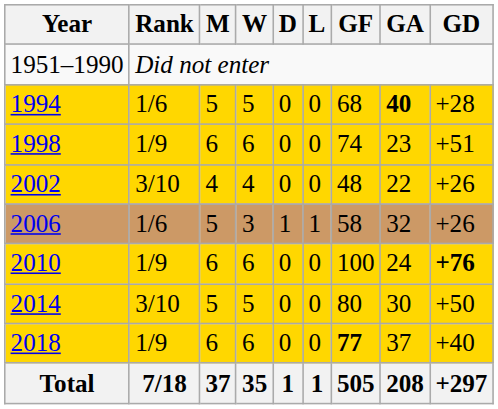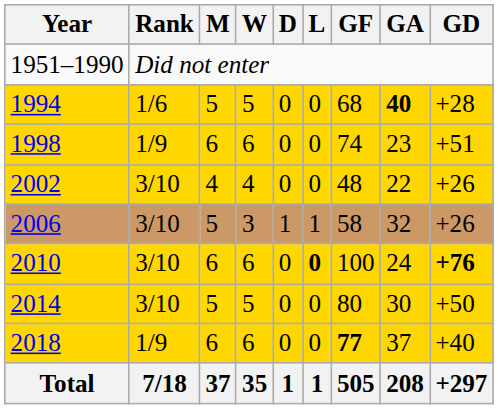2006 | Rank: 1/6 -> 3/10
2010 | Rank: 1/9 -> 3/10
2010 | L: normal -> bold
